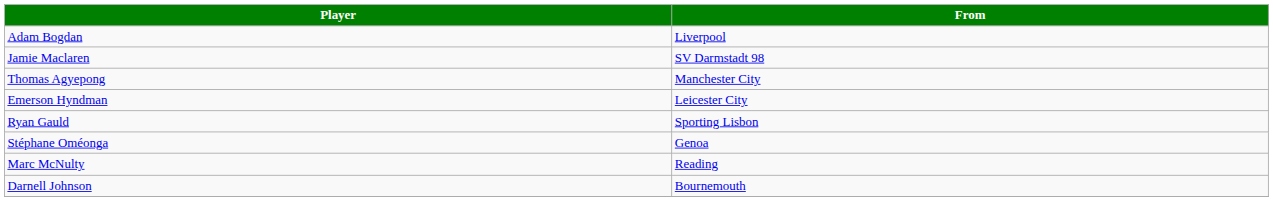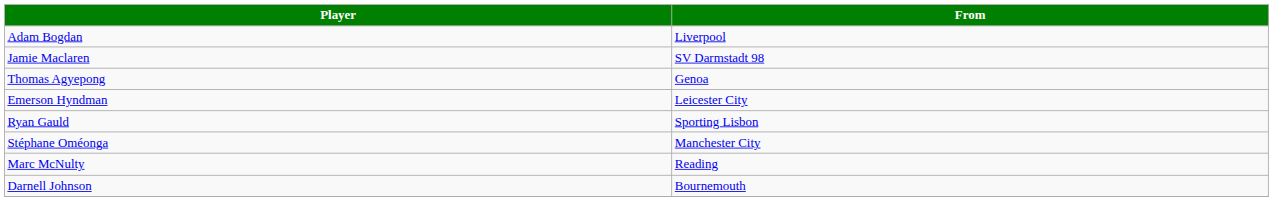Thomas Agyepong | From: Manchester City -> Genoa
Stéphane Oméonga | From: Genoa -> Manchester City
